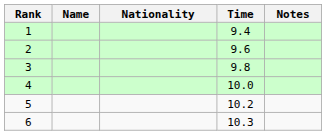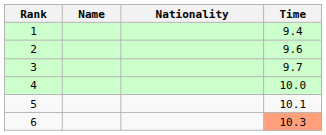- column: Notes
3 | Time: 9.8 -> 9.7
5 | Time: 10.2 -> 10.1
6 | Time: no background -> lightsalmon background
